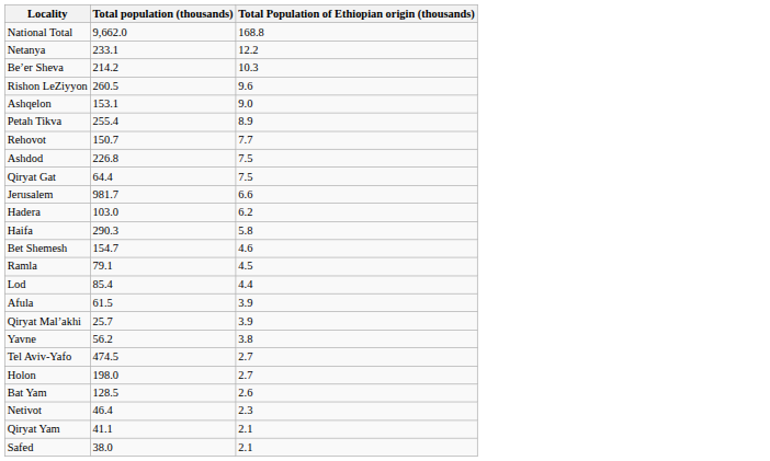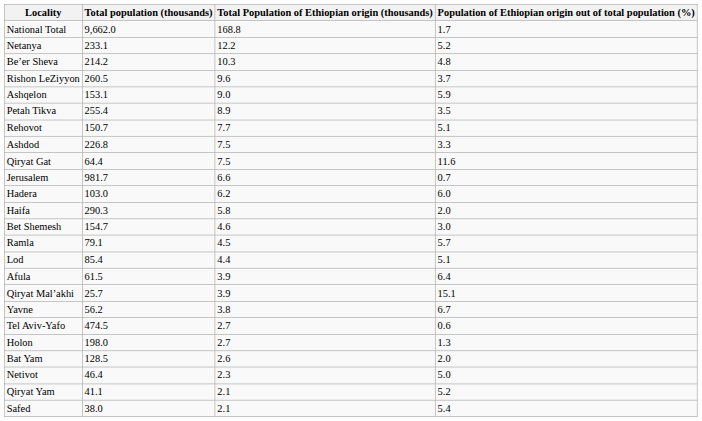+ column: Population of Ethiopian origin out of total population (%) | 1.7 | 5.2 | 4.8 | 3.7 | 5.9 | 3.5 | 5.1 | 3.3 | 11.6 | 0.7 | 6.0 | 2.0 | 3.0 | 5.7 | 5.1 | 6.4 | 15.1 | 6.7 | 0.6 | 1.3 | 2.0 | 5.0 | 5.2 | 5.4
